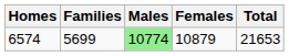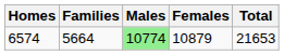6574 | Families: 5699 -> 5664
